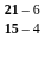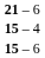+ row: 15 – 6
